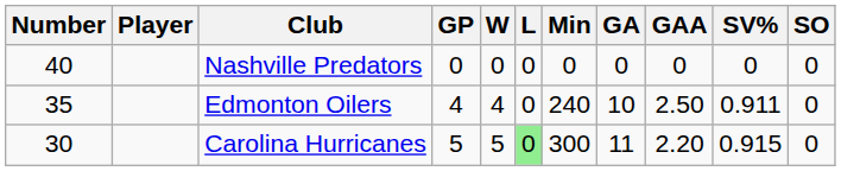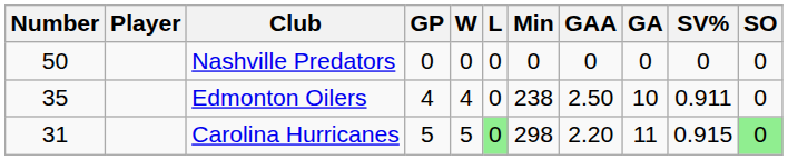columns swapped: GA <-> GAA
Nashville Predators | Number: 40 -> 50
Edmonton Oilers | Min: 240 -> 238
Carolina Hurricanes | Number: 30 -> 31
Carolina Hurricanes | Min: 300 -> 298
Carolina Hurricanes | SO: no background -> lightgreen background
